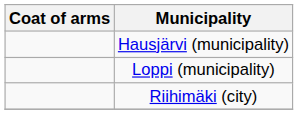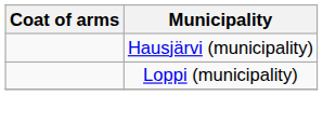- row: Riihimäki (city)
